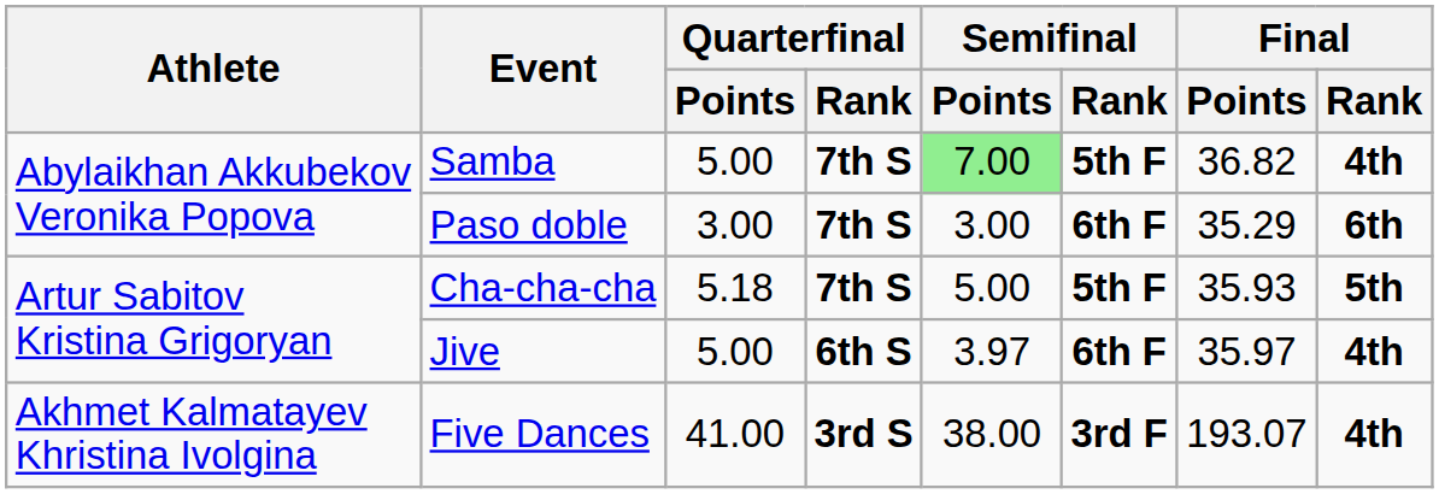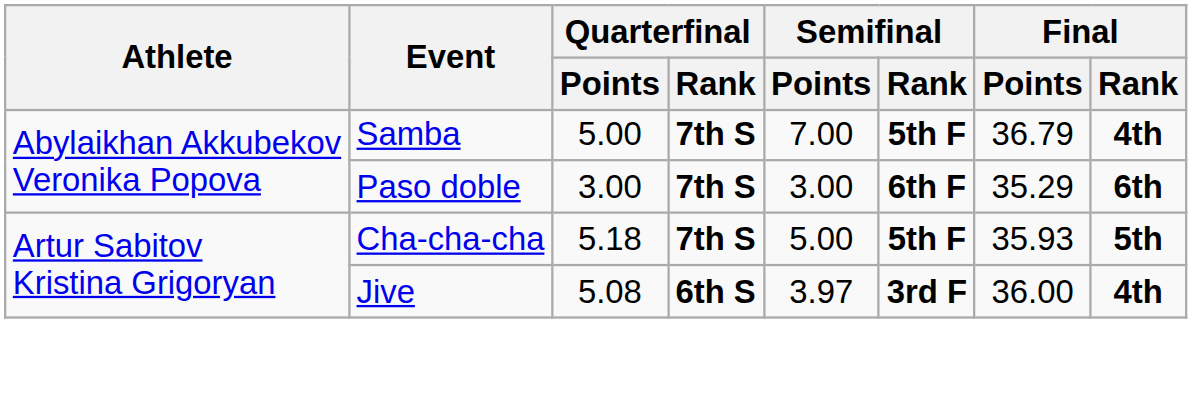Samba | Semifinal / Points: lightgreen background -> no background
Samba | Final / Points: 36.82 -> 36.79
Jive | Quarterfinal / Points: 5.00 -> 5.08
Jive | Semifinal / Rank: 6th F -> 3rd F
Jive | Final / Points: 35.97 -> 36.00
- row: Akhmet Kalmatayev Khristina Ivolgina | Five Dances | 41.00 | 3rd S | 38.00 | 3rd F | 193.07 | 4th
